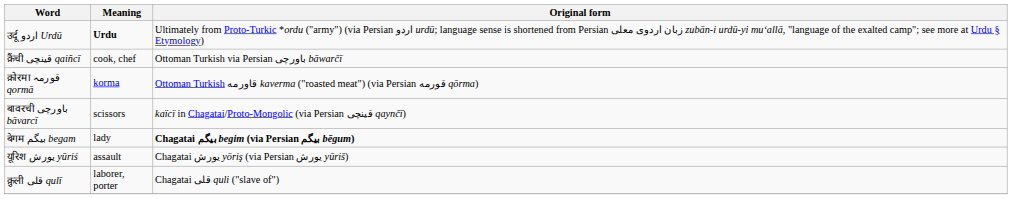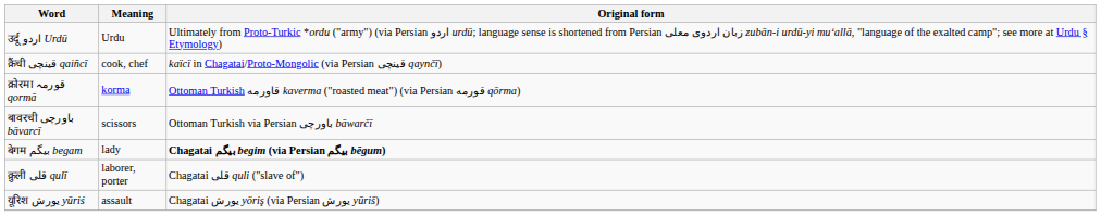उर्दू اردو Urdū | Meaning: bold -> normal
क़ैंची قینچی qaiñcī | Original form: Ottoman Turkish via Persian باورچی bāwarčī -> kaïcï in Chagatai/Proto-Mongolic (via Persian قینچی qaynčī)
बावरची باورچی bāvarcī | Original form: kaïcï in Chagatai/Proto-Mongolic (via Persian قینچی qaynčī) -> Ottoman Turkish via Persian باورچی bāwarčī
rows swapped: क़ुली قلی qulī <-> यूरिश یورش yūriś
